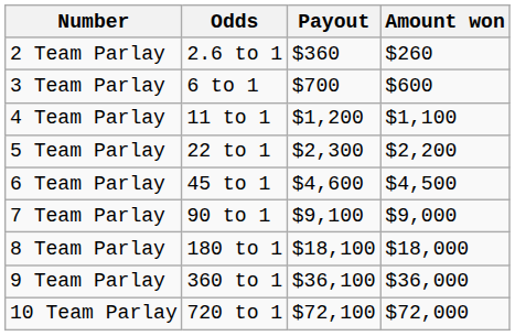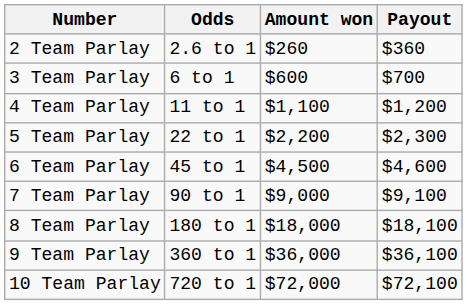columns swapped: Amount won <-> Payout
